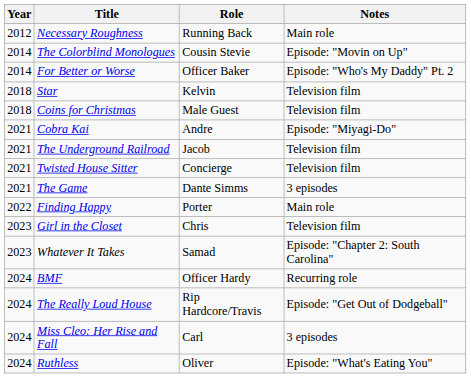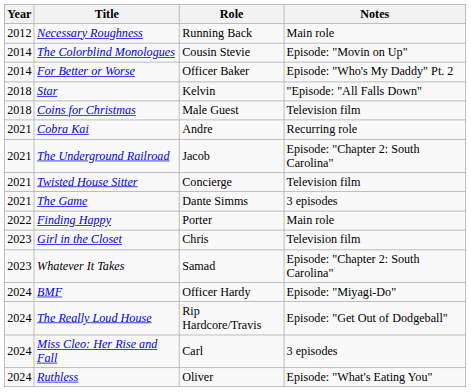Star | Notes: Television film -> "Episode: "All Falls Down"
Cobra Kai | Notes: Episode: "Miyagi-Do" -> Recurring role
The Underground Railroad | Notes: Television film -> Episode: "Chapter 2: South Carolina"
BMF | Notes: Recurring role -> Episode: "Miyagi-Do"
